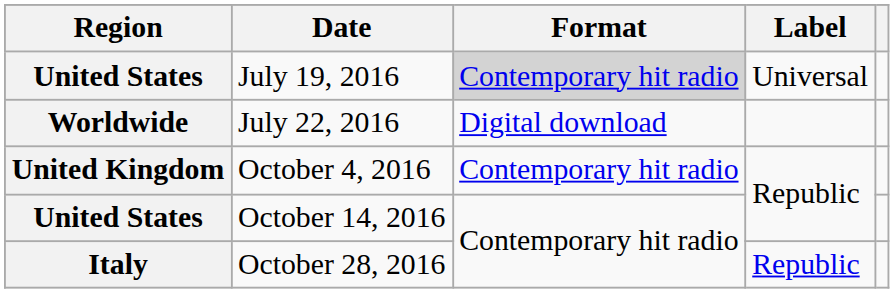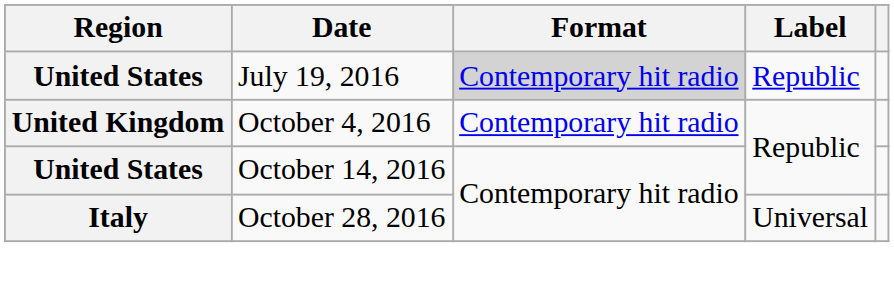July 19, 2016 | Label: Universal -> Republic
- row: Worldwide | July 22, 2016 | Digital download
October 28, 2016 | Label: Republic -> Universal
